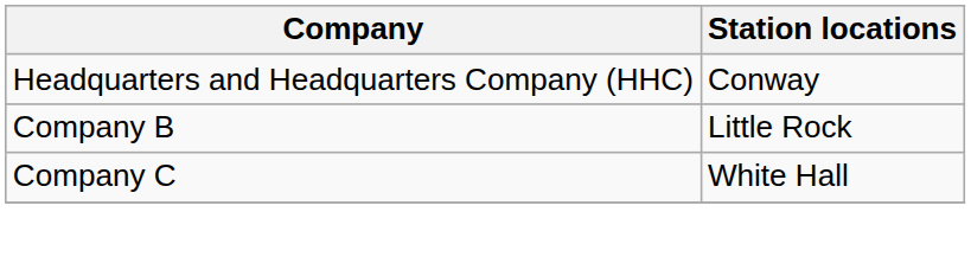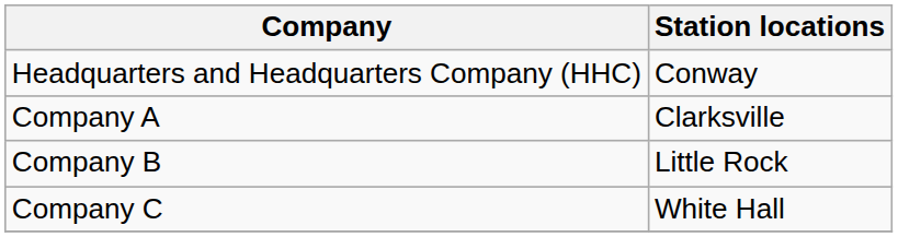+ row: Company A | Clarksville
